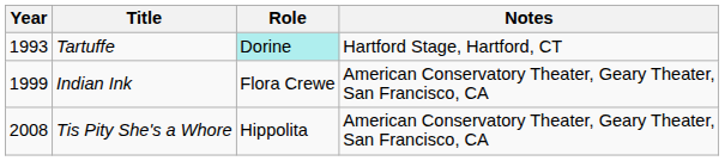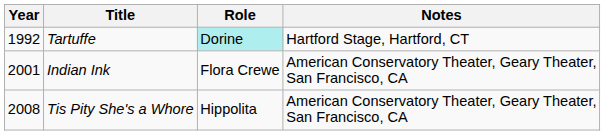Tartuffe | Year: 1993 -> 1992
Indian Ink | Year: 1999 -> 2001
